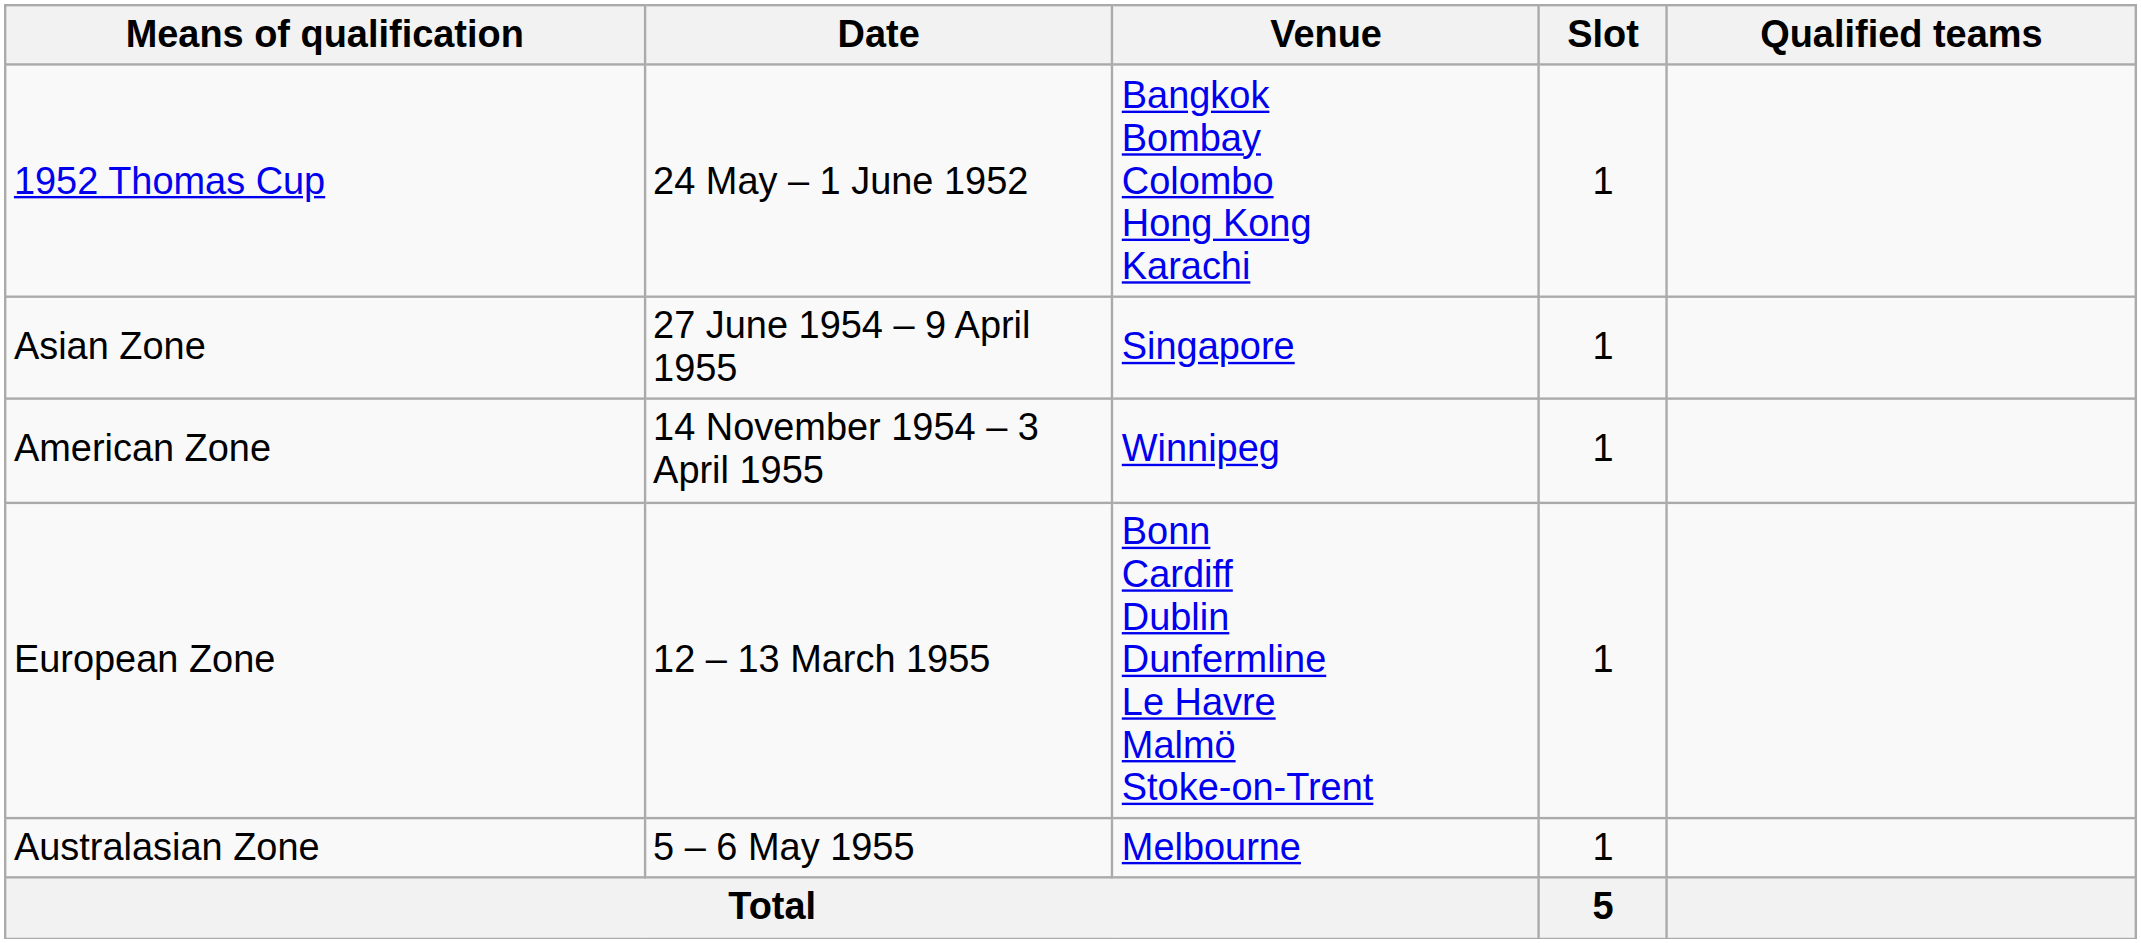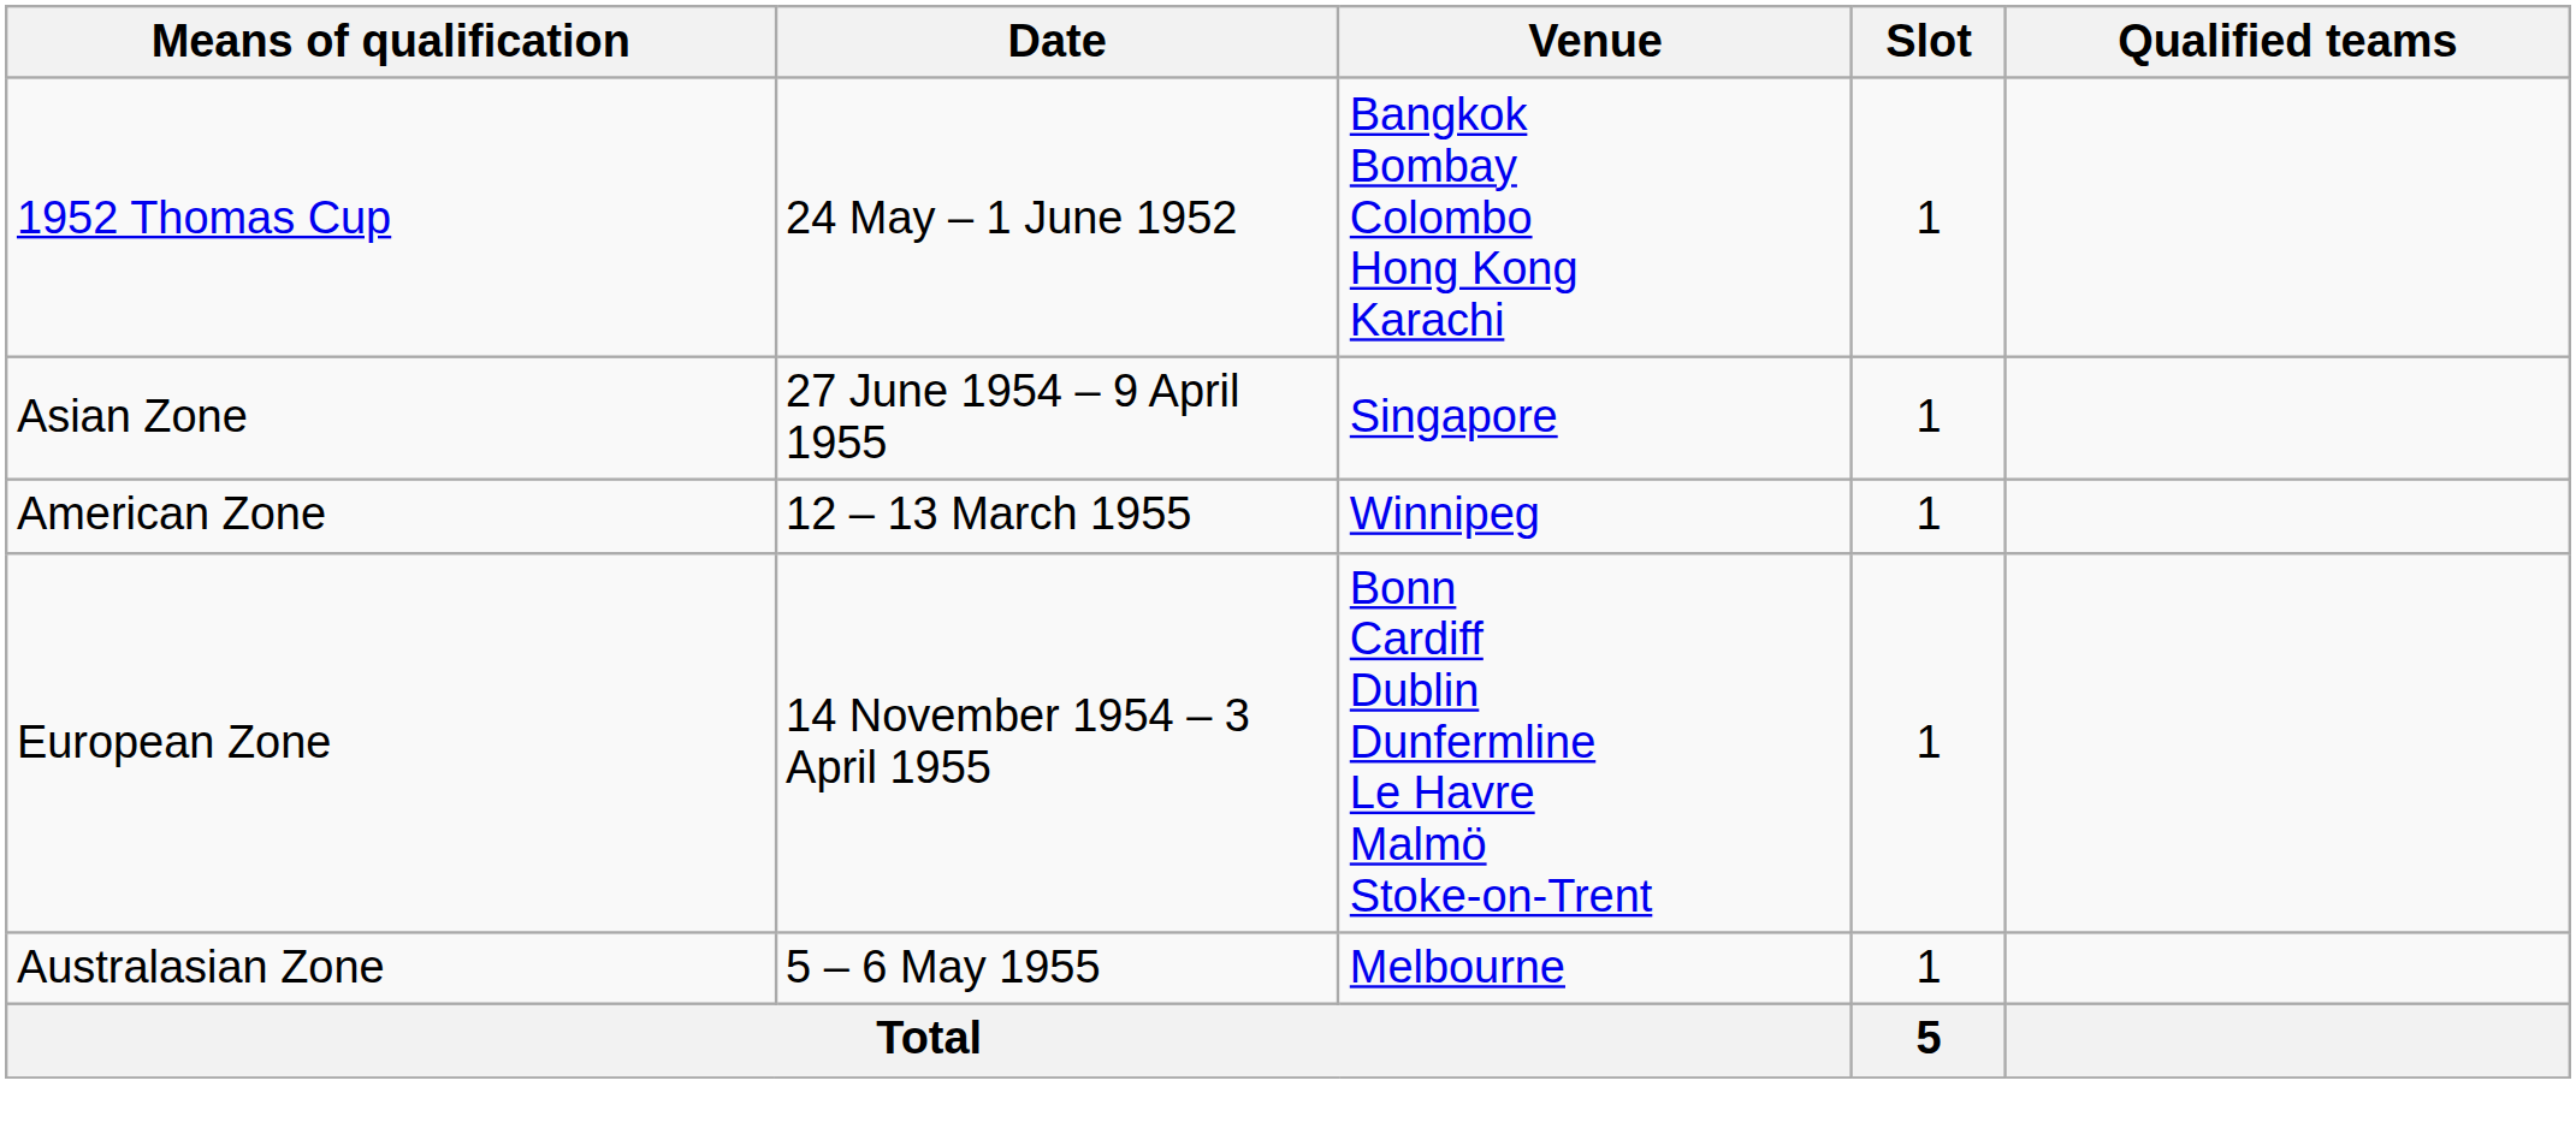American Zone | Date: 14 November 1954 – 3 April 1955 -> 12 – 13 March 1955
European Zone | Date: 12 – 13 March 1955 -> 14 November 1954 – 3 April 1955
